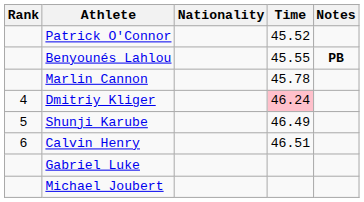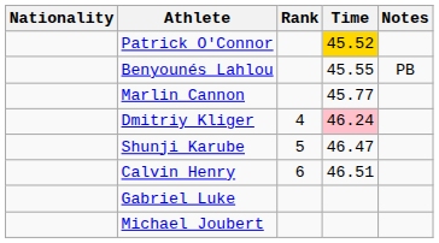columns swapped: Rank <-> Nationality
Patrick O'Connor | Time: no background -> gold background
Benyounés Lahlou | Notes: bold -> normal
Marlin Cannon | Time: 45.78 -> 45.77
Shunji Karube | Time: 46.49 -> 46.47
